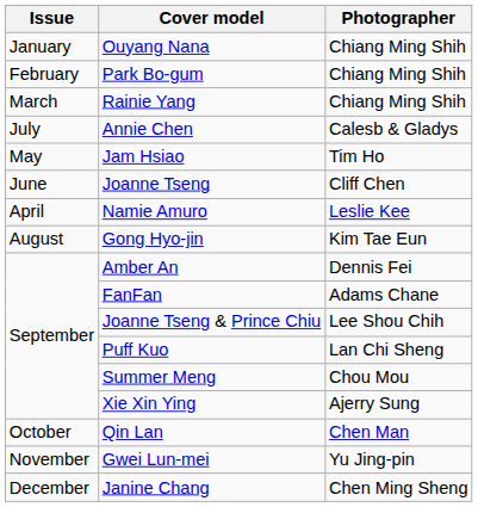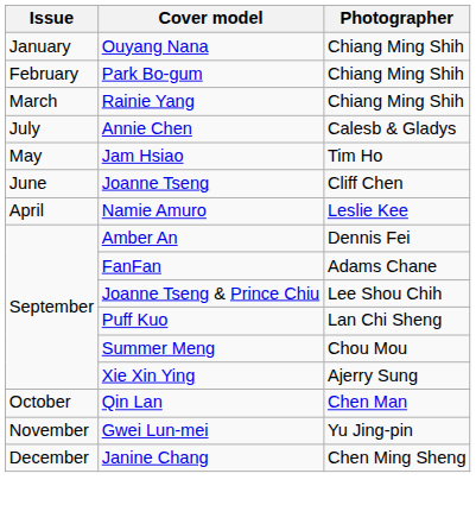- row: August | Gong Hyo-jin | Kim Tae Eun
